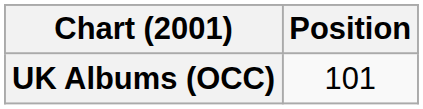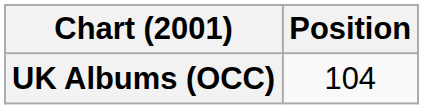UK Albums (OCC) | Position: 101 -> 104
